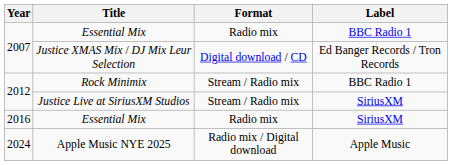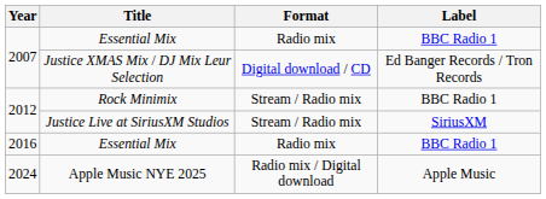2016 / Essential Mix | Label: SiriusXM -> BBC Radio 1
